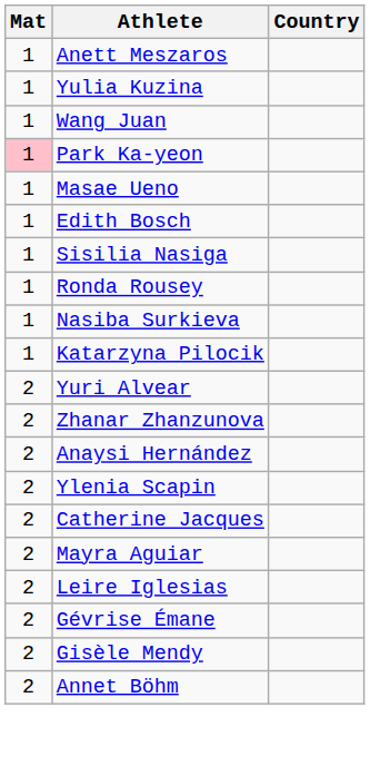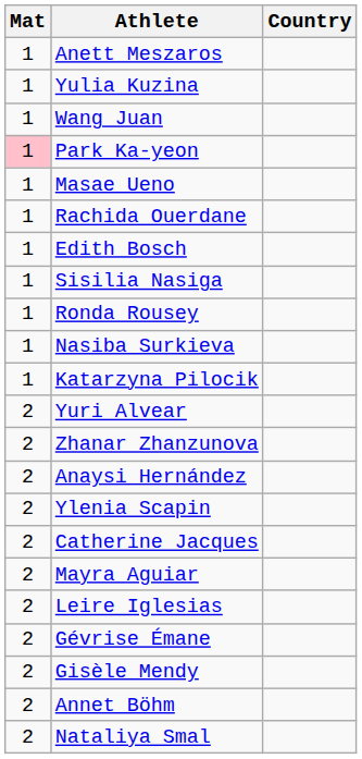+ row: 1 | Rachida Ouerdane
+ row: 2 | Nataliya Smal
